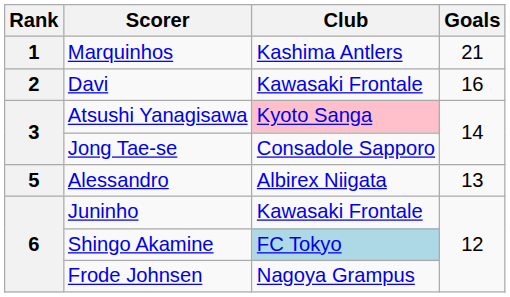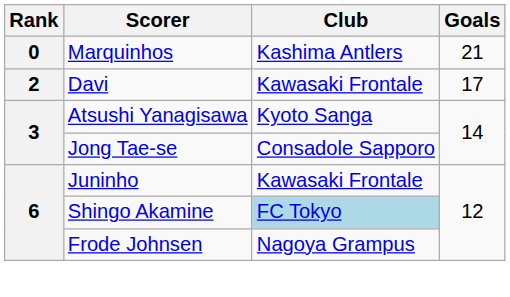Marquinhos | Rank: 1 -> 0
Davi | Goals: 16 -> 17
Atsushi Yanagisawa | Club: pink background -> no background
- row: 5 | Alessandro | Albirex Niigata | 13
